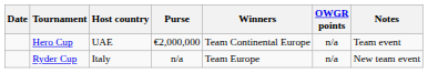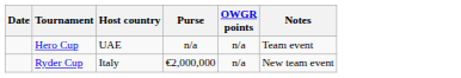- column: Winners | Team Continental Europe | Team Europe
Hero Cup | Purse: €2,000,000 -> n/a
Ryder Cup | Purse: n/a -> €2,000,000
